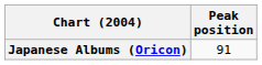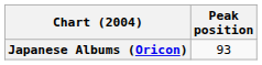Japanese Albums (Oricon) | Peak position: 91 -> 93
